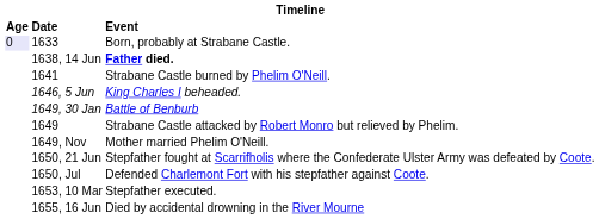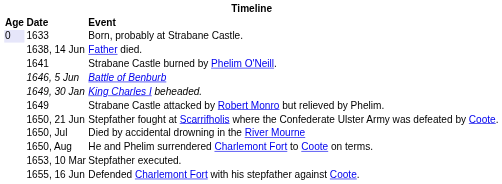1638, 14 Jun | Event: bold -> normal
1646, 5 Jun | Event: King Charles I beheaded. -> Battle of Benburb
1649, 30 Jan | Event: Battle of Benburb -> King Charles I beheaded.
- row: 1649, Nov | Mother married Phelim O'Neill.
1650, Jul | Event: Defended Charlemont Fort with his stepfather against Coote. -> Died by accidental drowning in the River Mourne
+ row: 1650, Aug | He and Phelim surrendered Charlemont Fort to Coote on terms.
1655, 16 Jun | Event: Died by accidental drowning in the River Mourne -> Defended Charlemont Fort with his stepfather against Coote.
